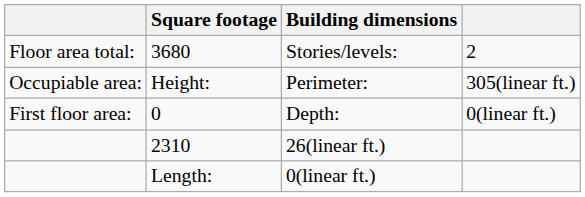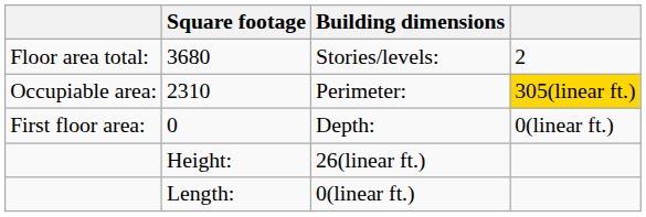Perimeter: | Square footage: Height: -> 2310
Perimeter: | column 4: no background -> gold background
26(linear ft.) | Square footage: 2310 -> Height:
